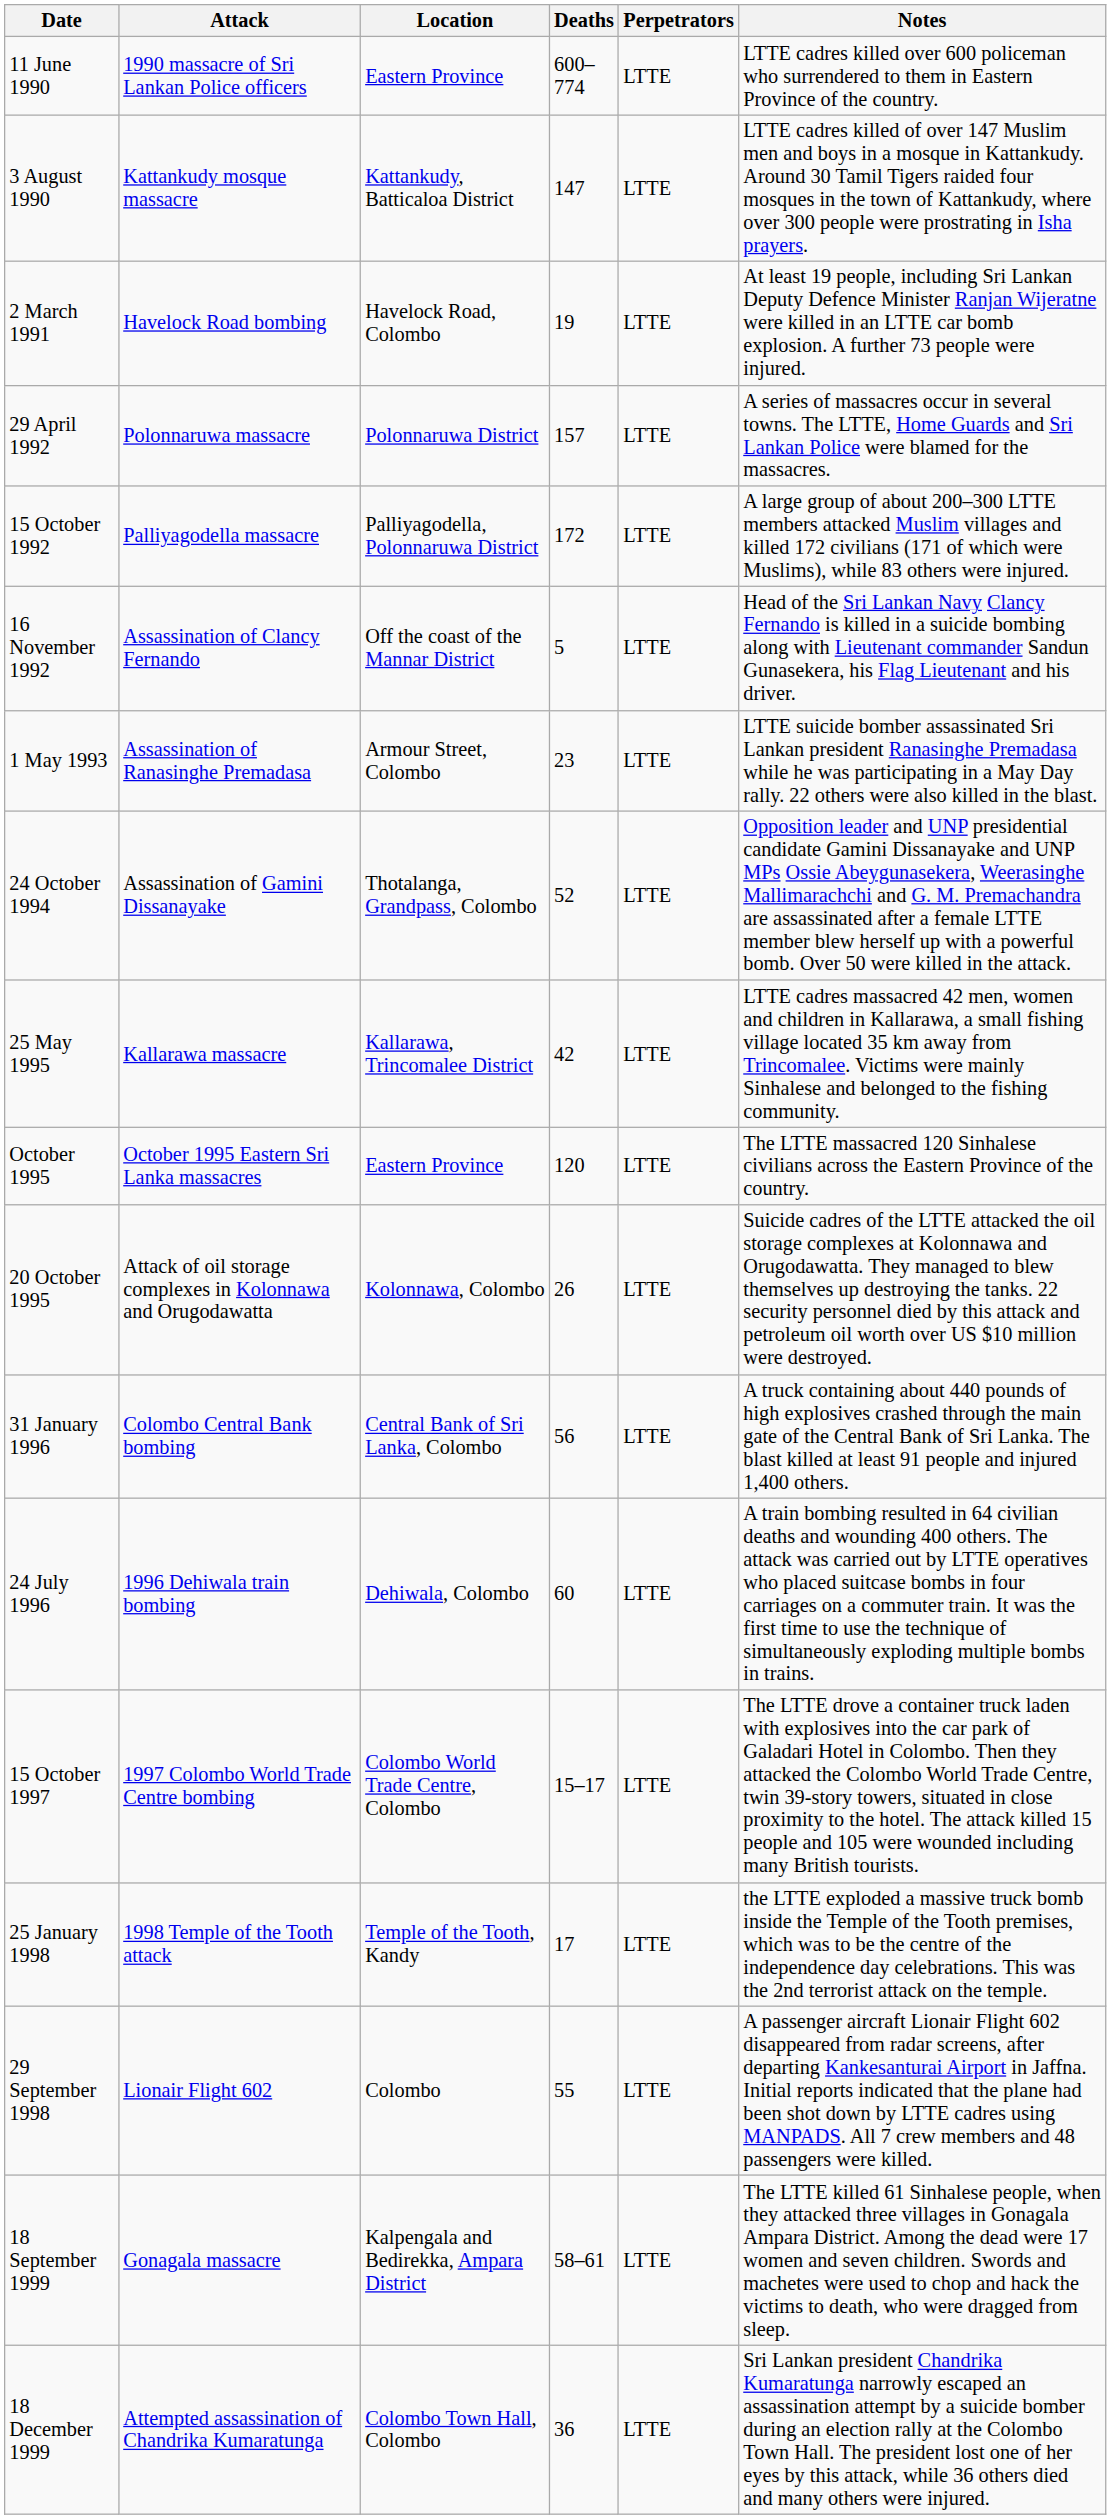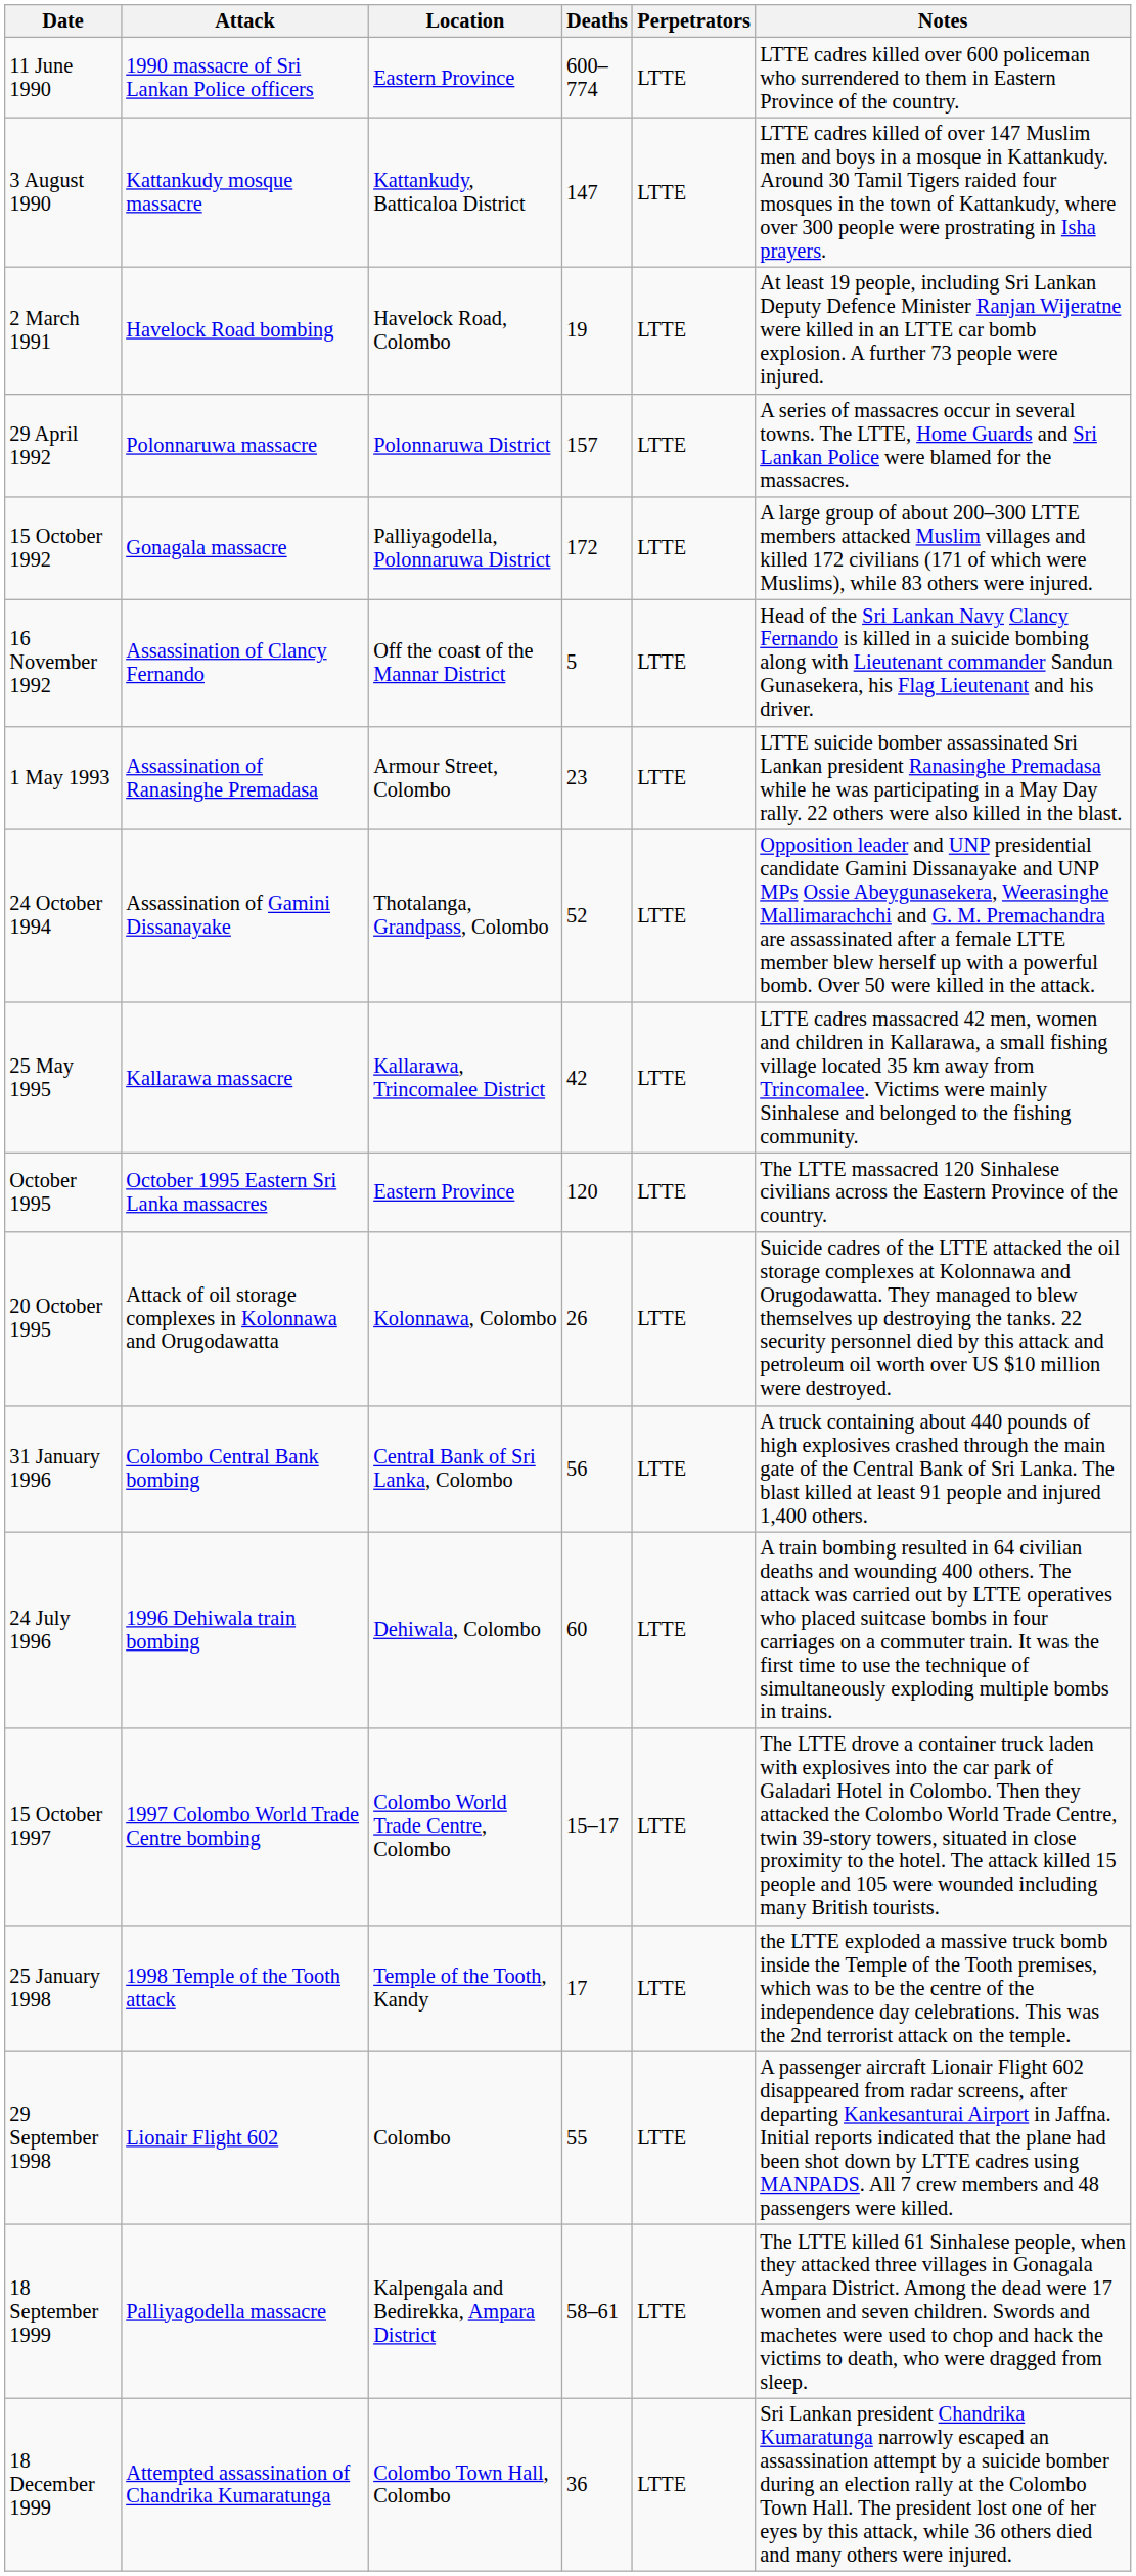15 October 1992 | Attack: Palliyagodella massacre -> Gonagala massacre
18 September 1999 | Attack: Gonagala massacre -> Palliyagodella massacre
